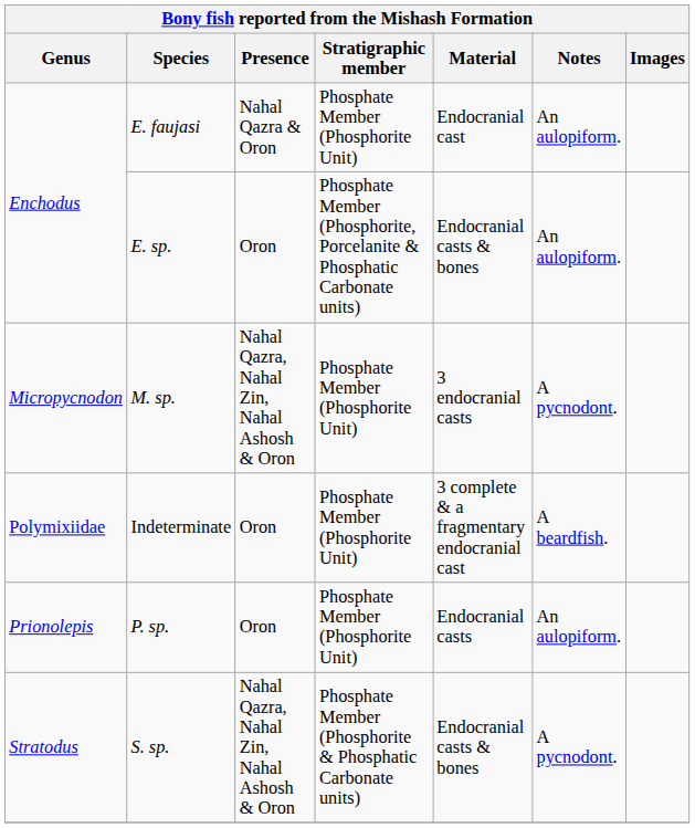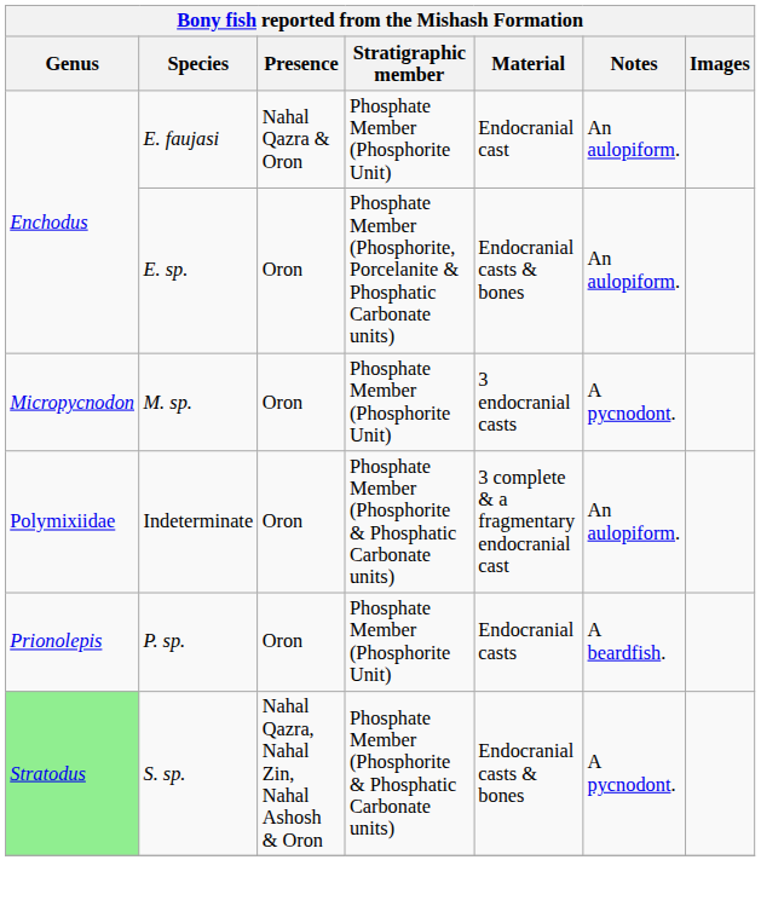M. sp. | Presence: Nahal Qazra, Nahal Zin, Nahal Ashosh & Oron -> Oron
Indeterminate | Stratigraphic member: Phosphate Member (Phosphorite Unit) -> Phosphate Member (Phosphorite & Phosphatic Carbonate units)
Indeterminate | Notes: A beardfish. -> An aulopiform.
P. sp. | Notes: An aulopiform. -> A beardfish.
S. sp. | Genus: no background -> lightgreen background
